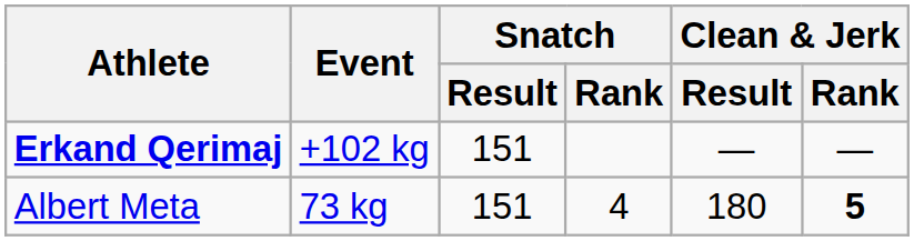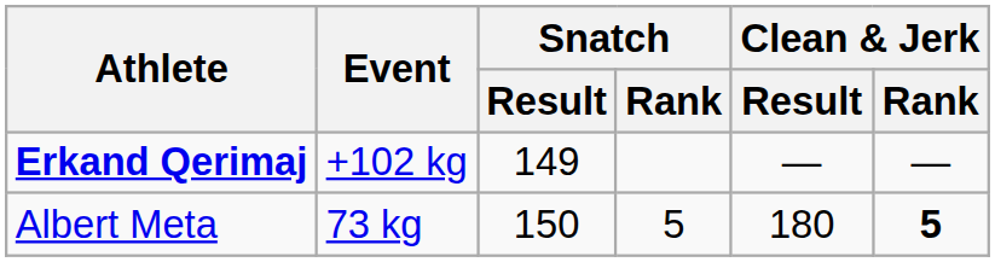Erkand Qerimaj | Snatch / Result: 151 -> 149
Albert Meta | Snatch / Result: 151 -> 150
Albert Meta | Snatch / Rank: 4 -> 5
